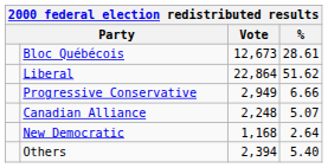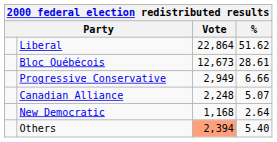rows swapped: Liberal <-> Bloc Québécois
Others | Vote: no background -> lightsalmon background
